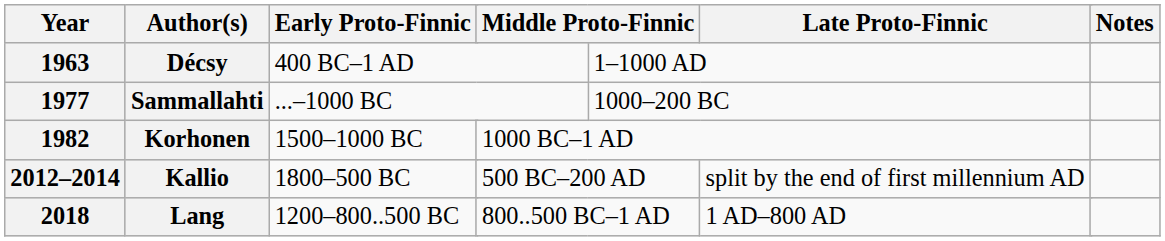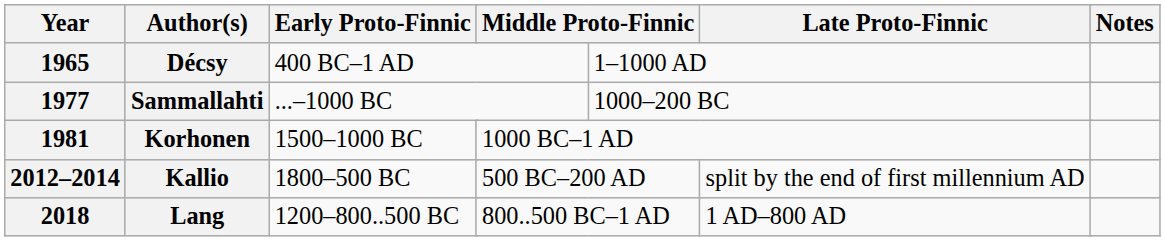Décsy | Year: 1963 -> 1965
Korhonen | Year: 1982 -> 1981
